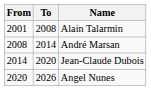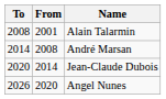columns swapped: From <-> To
